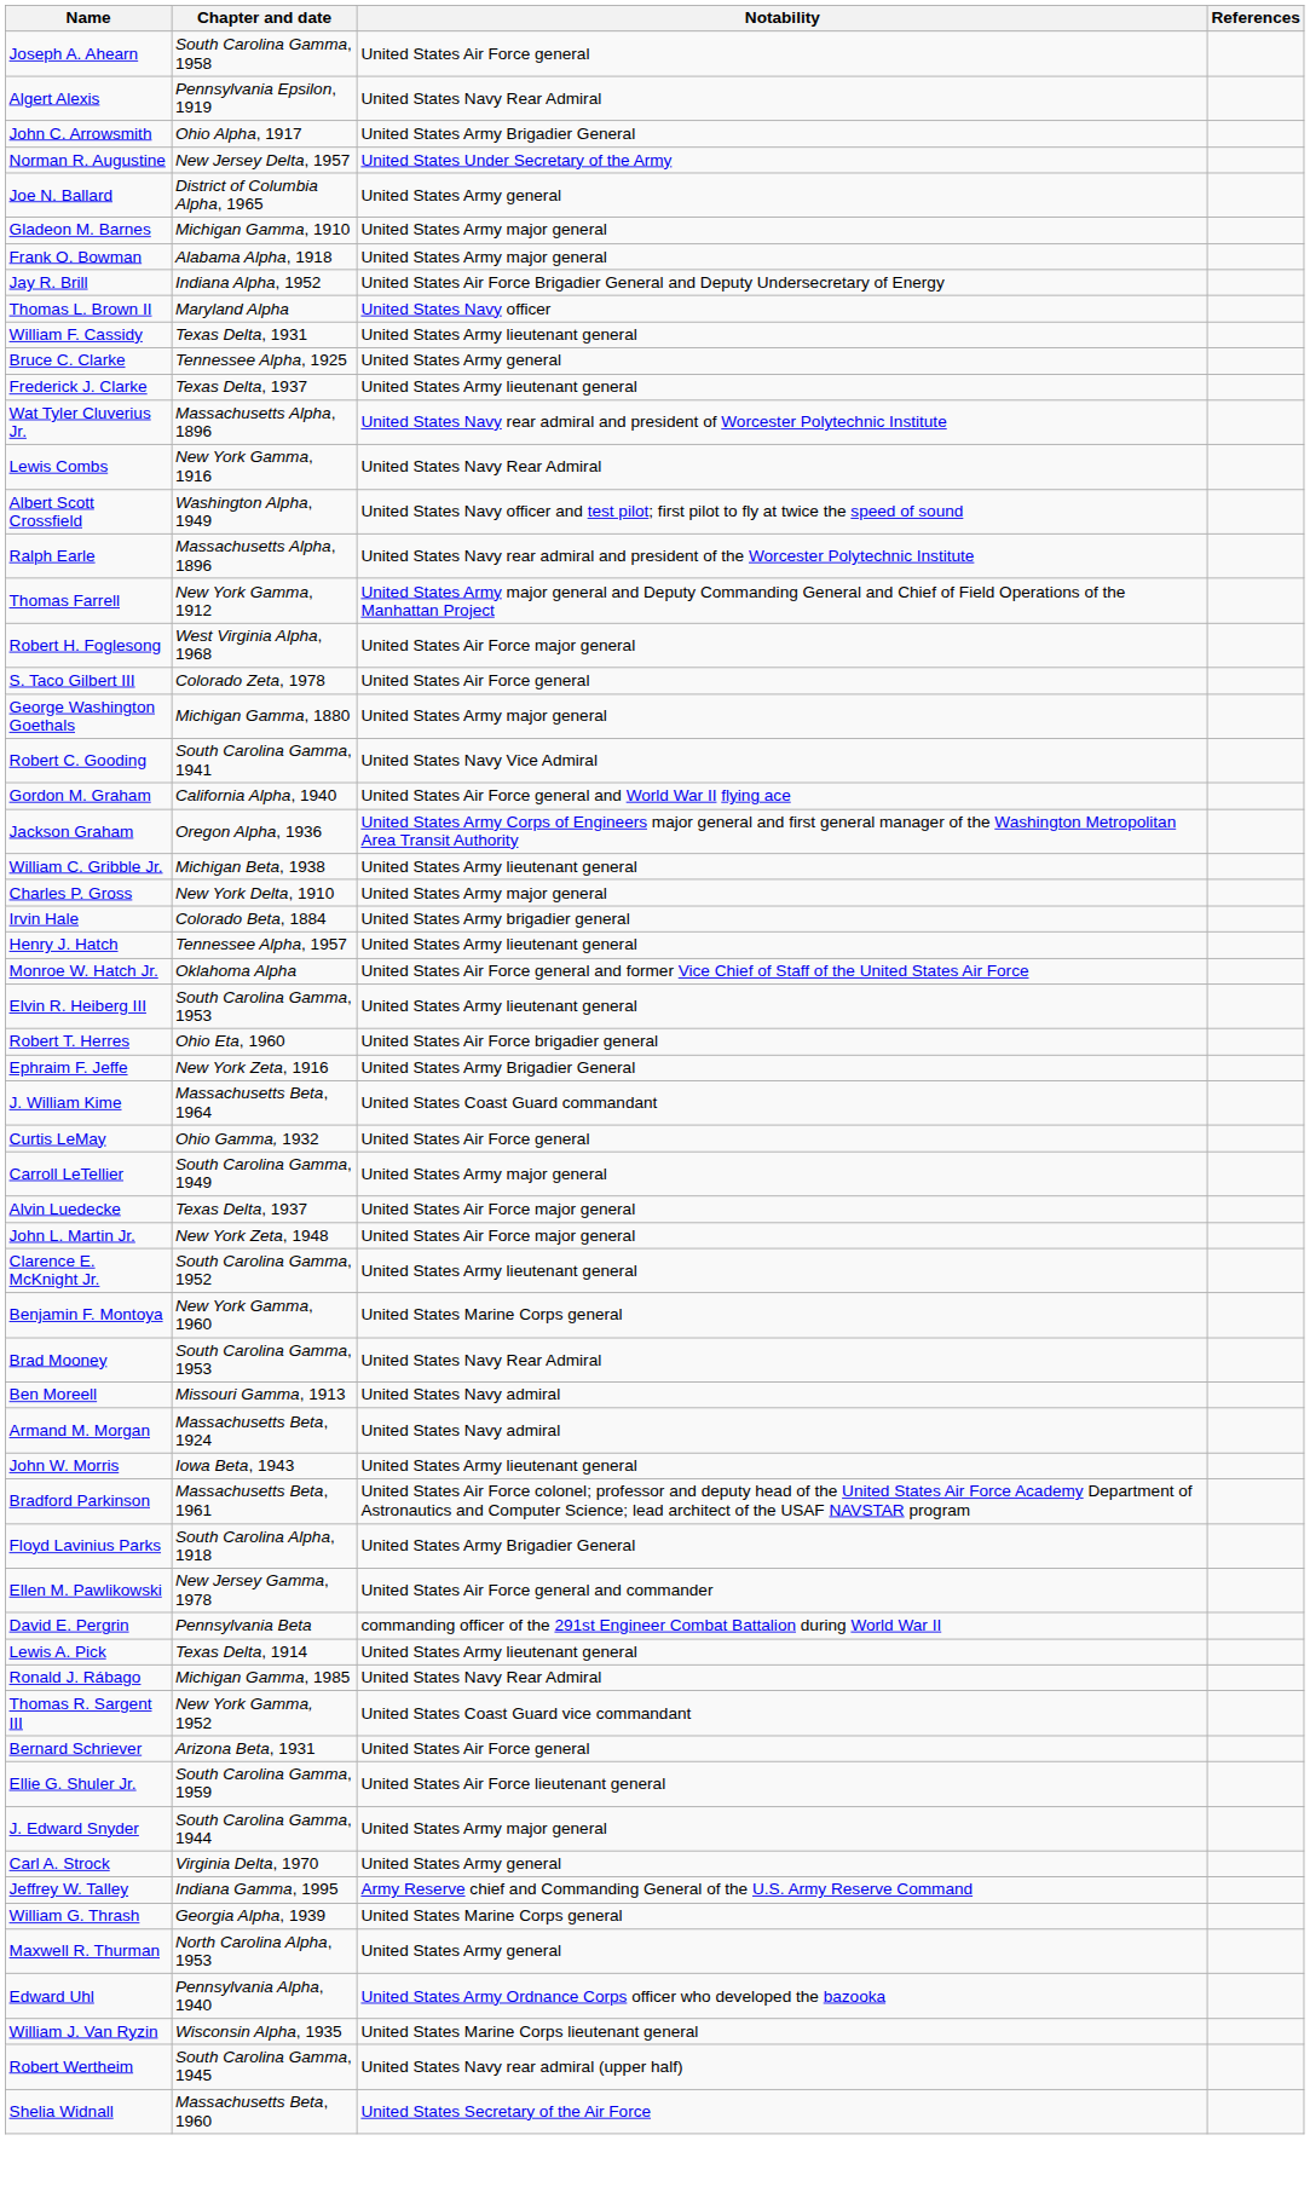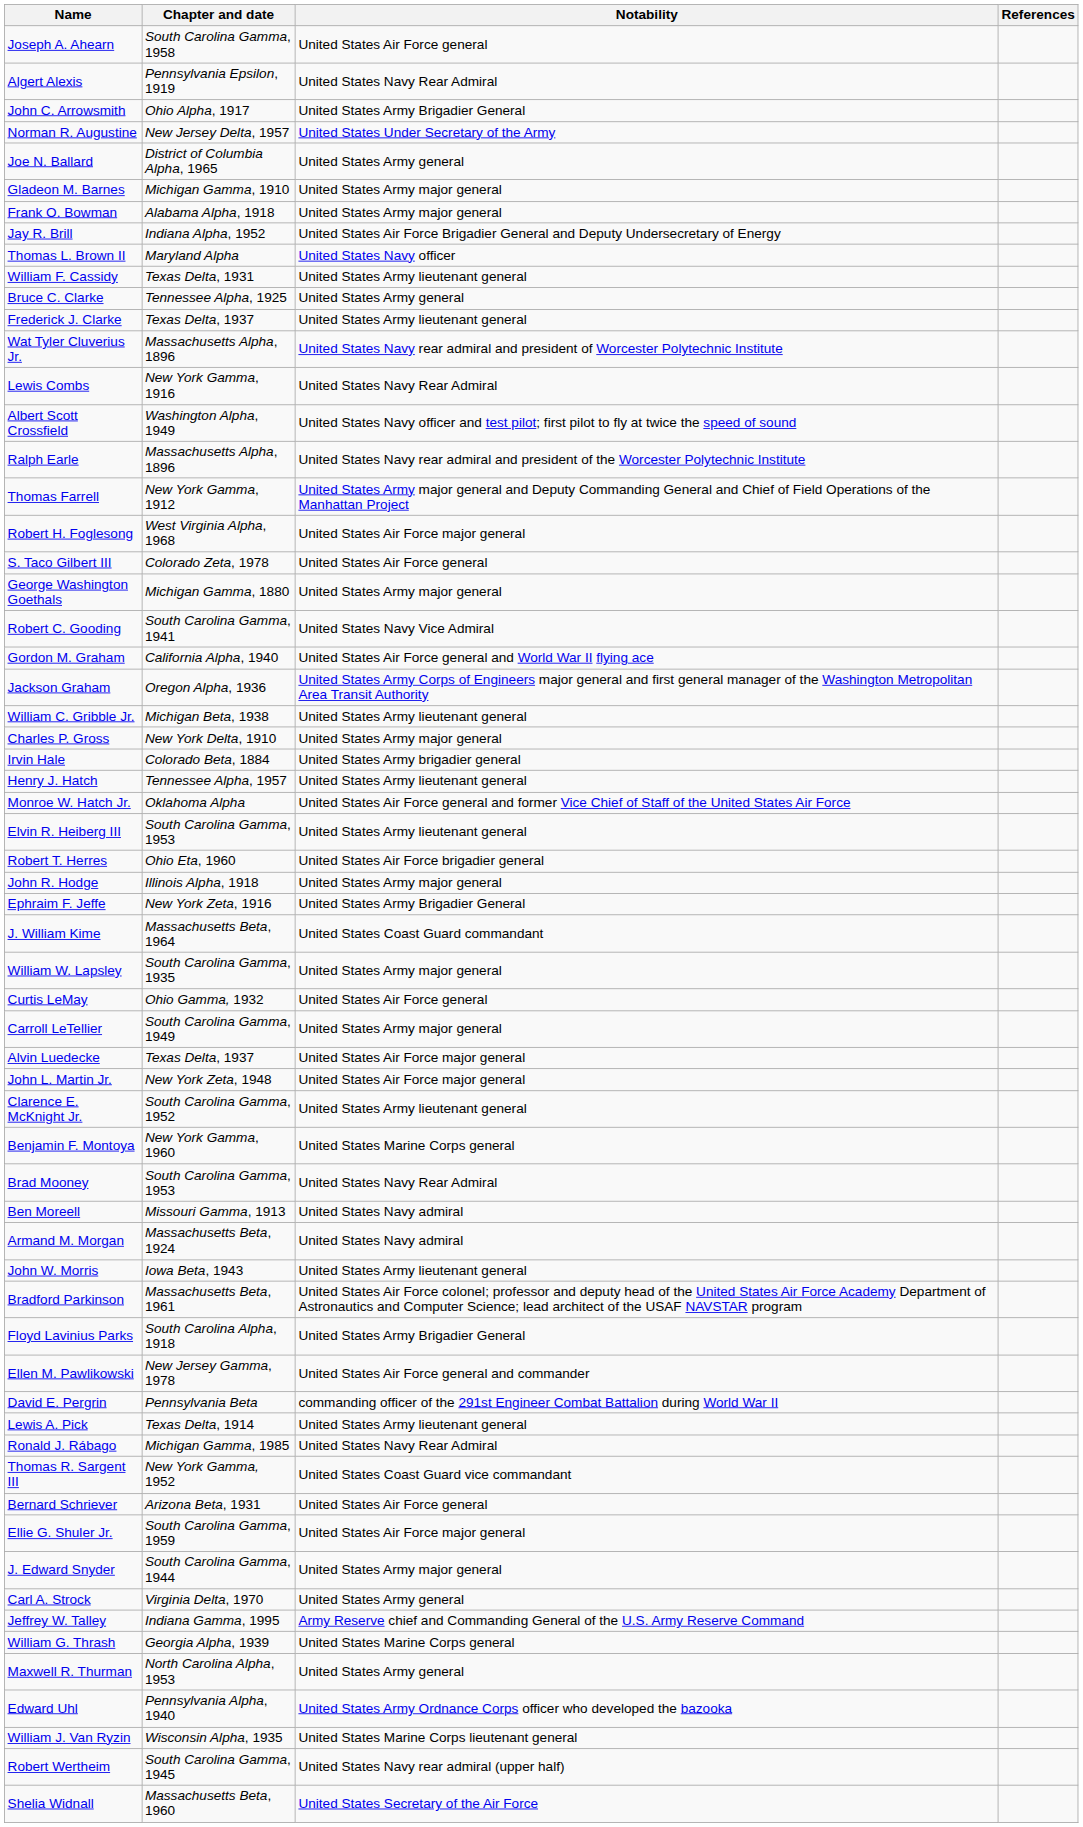+ row: John R. Hodge | Illinois Alpha, 1918 | United States Army major general
+ row: William W. Lapsley | South Carolina Gamma, 1935 | United States Army major general
Ellie G. Shuler Jr. | Notability: United States Air Force lieutenant general -> United States Air Force major general
